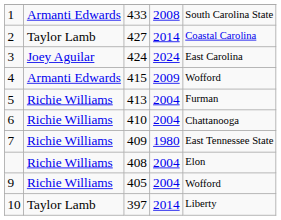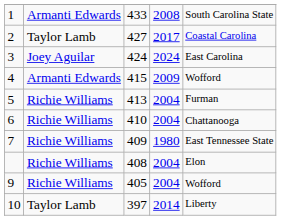2 | column 4: 2014 -> 2017
